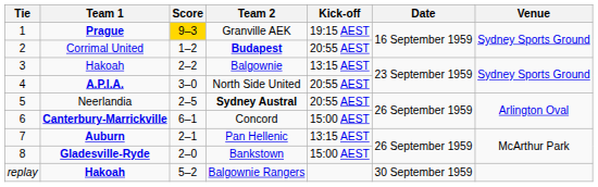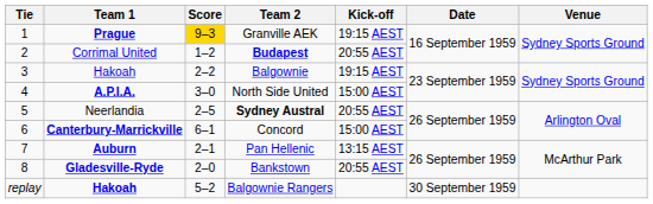Balgownie | Kick-off: 13:15 AEST -> 19:15 AEST
North Side United | Kick-off: 20:55 AEST -> 15:00 AEST
Bankstown | Kick-off: 15:00 AEST -> 20:55 AEST
